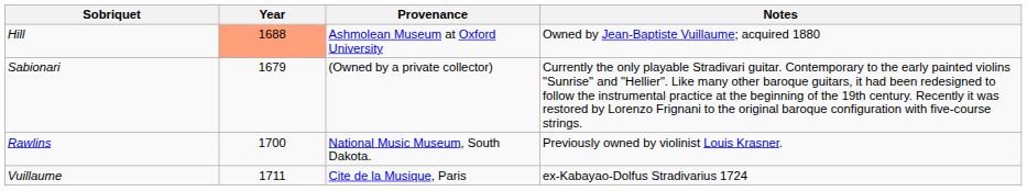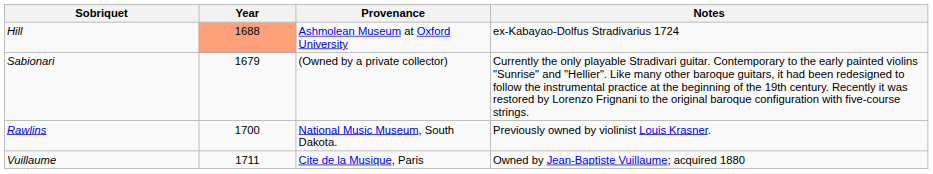Hill | Notes: Owned by Jean-Baptiste Vuillaume; acquired 1880 -> ex-Kabayao-Dolfus Stradivarius 1724
Vuillaume | Notes: ex-Kabayao-Dolfus Stradivarius 1724 -> Owned by Jean-Baptiste Vuillaume; acquired 1880
